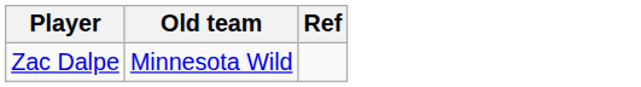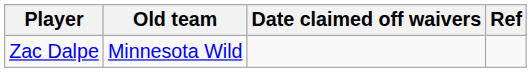+ column: Date claimed off waivers
